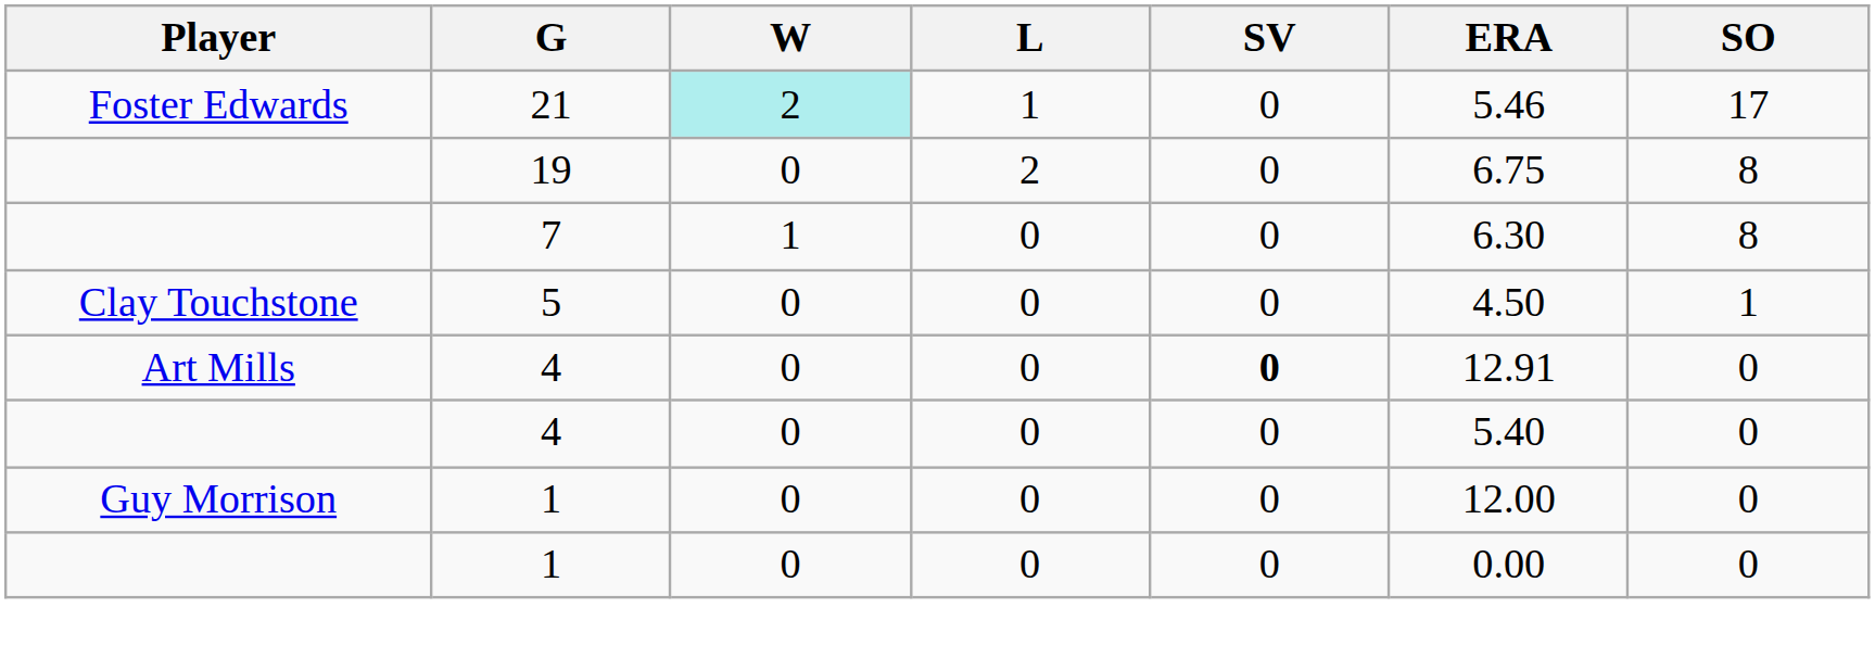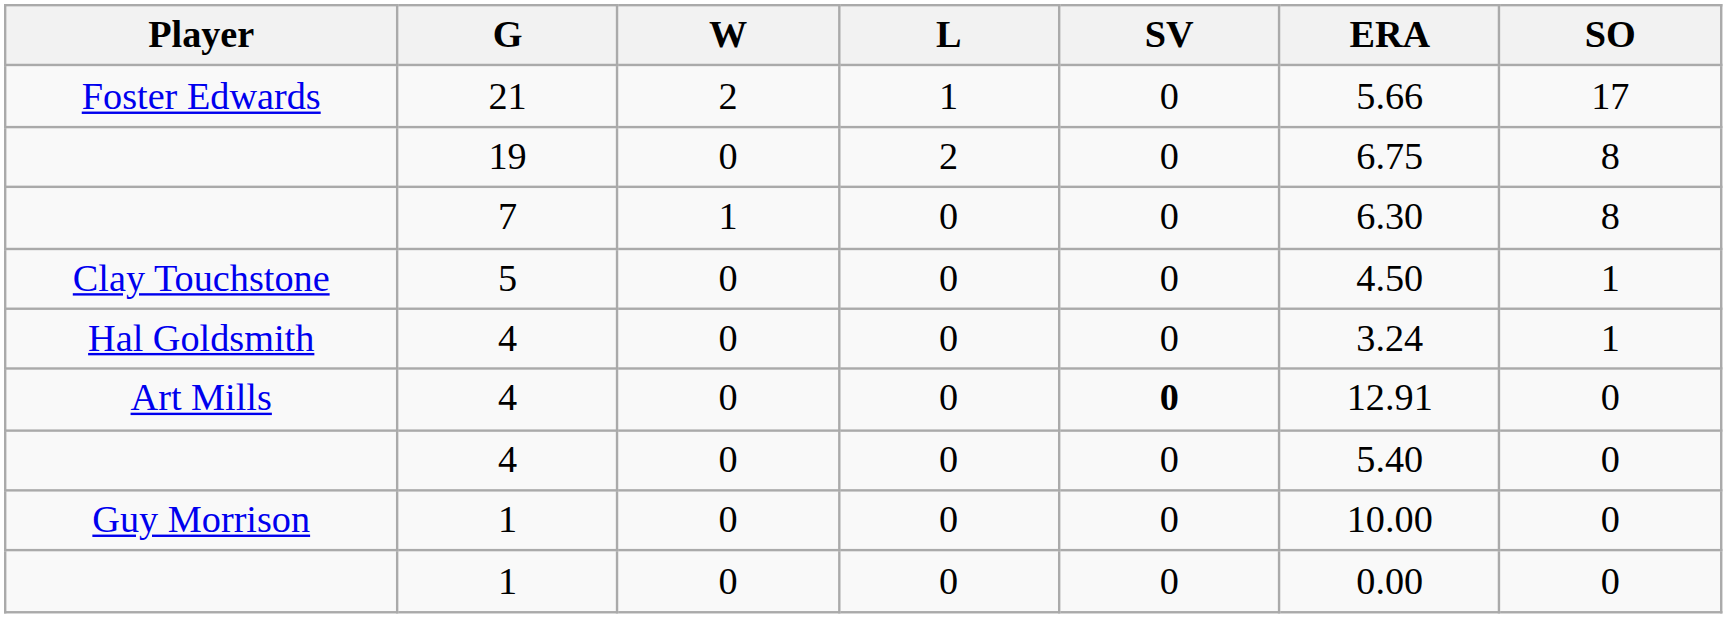Foster Edwards | W: paleturquoise background -> no background
Foster Edwards | ERA: 5.46 -> 5.66
+ row: Hal Goldsmith | 4 | 0 | 0 | 0 | 3.24 | 1
Guy Morrison | ERA: 12.00 -> 10.00
